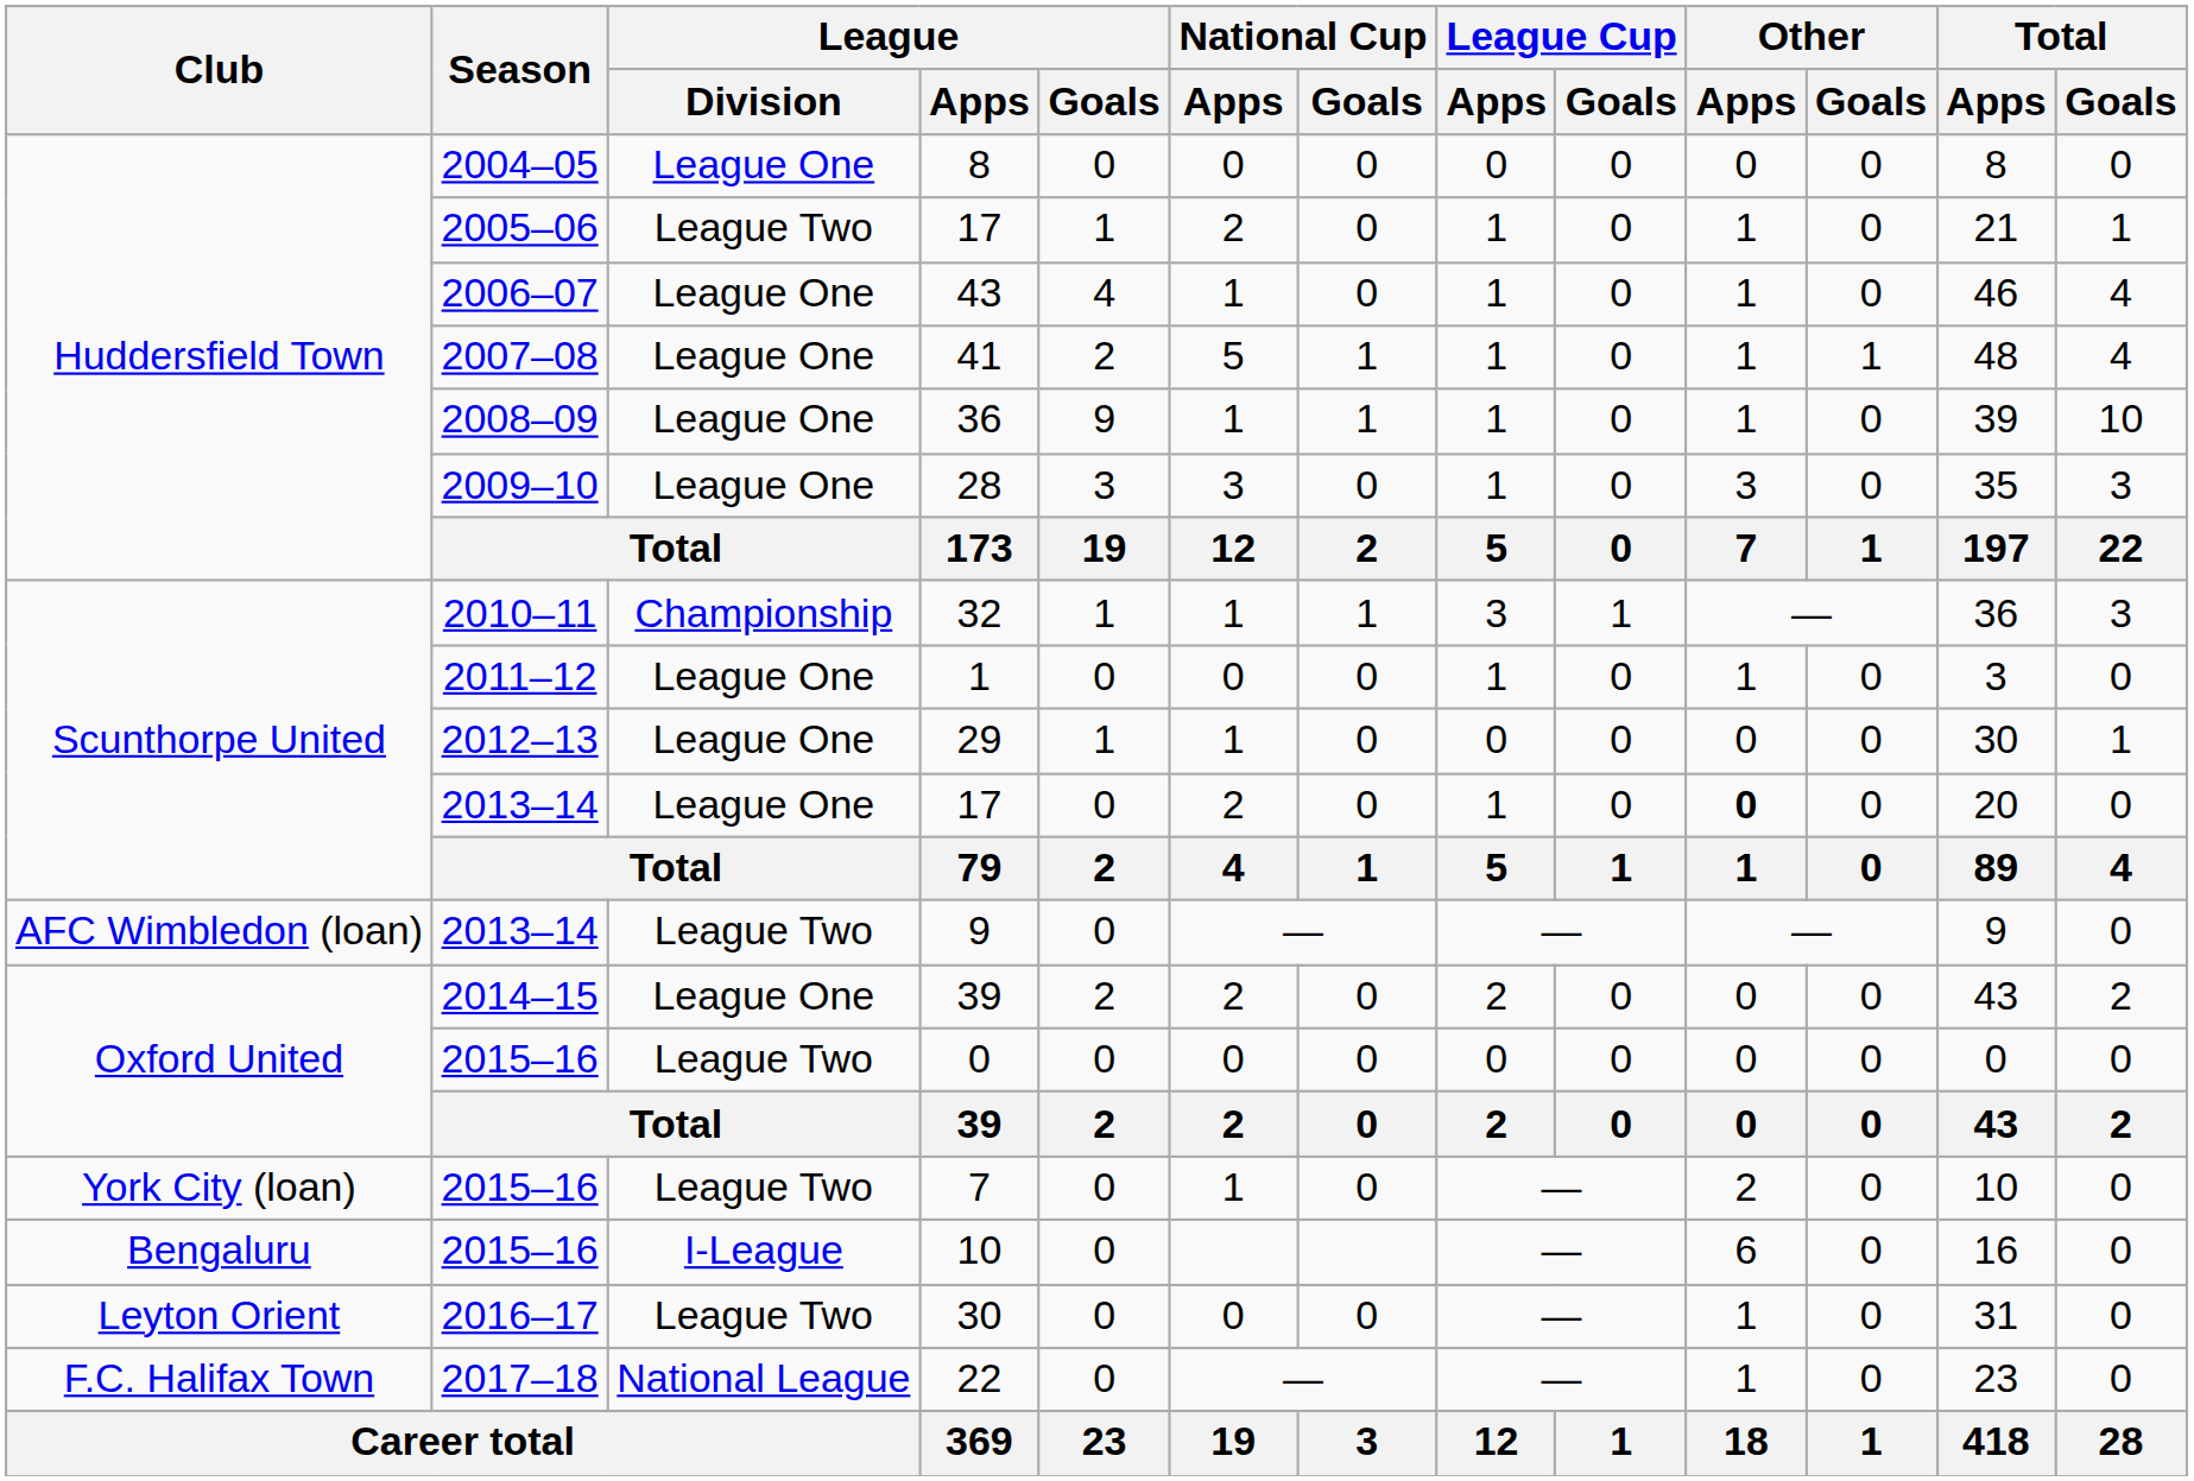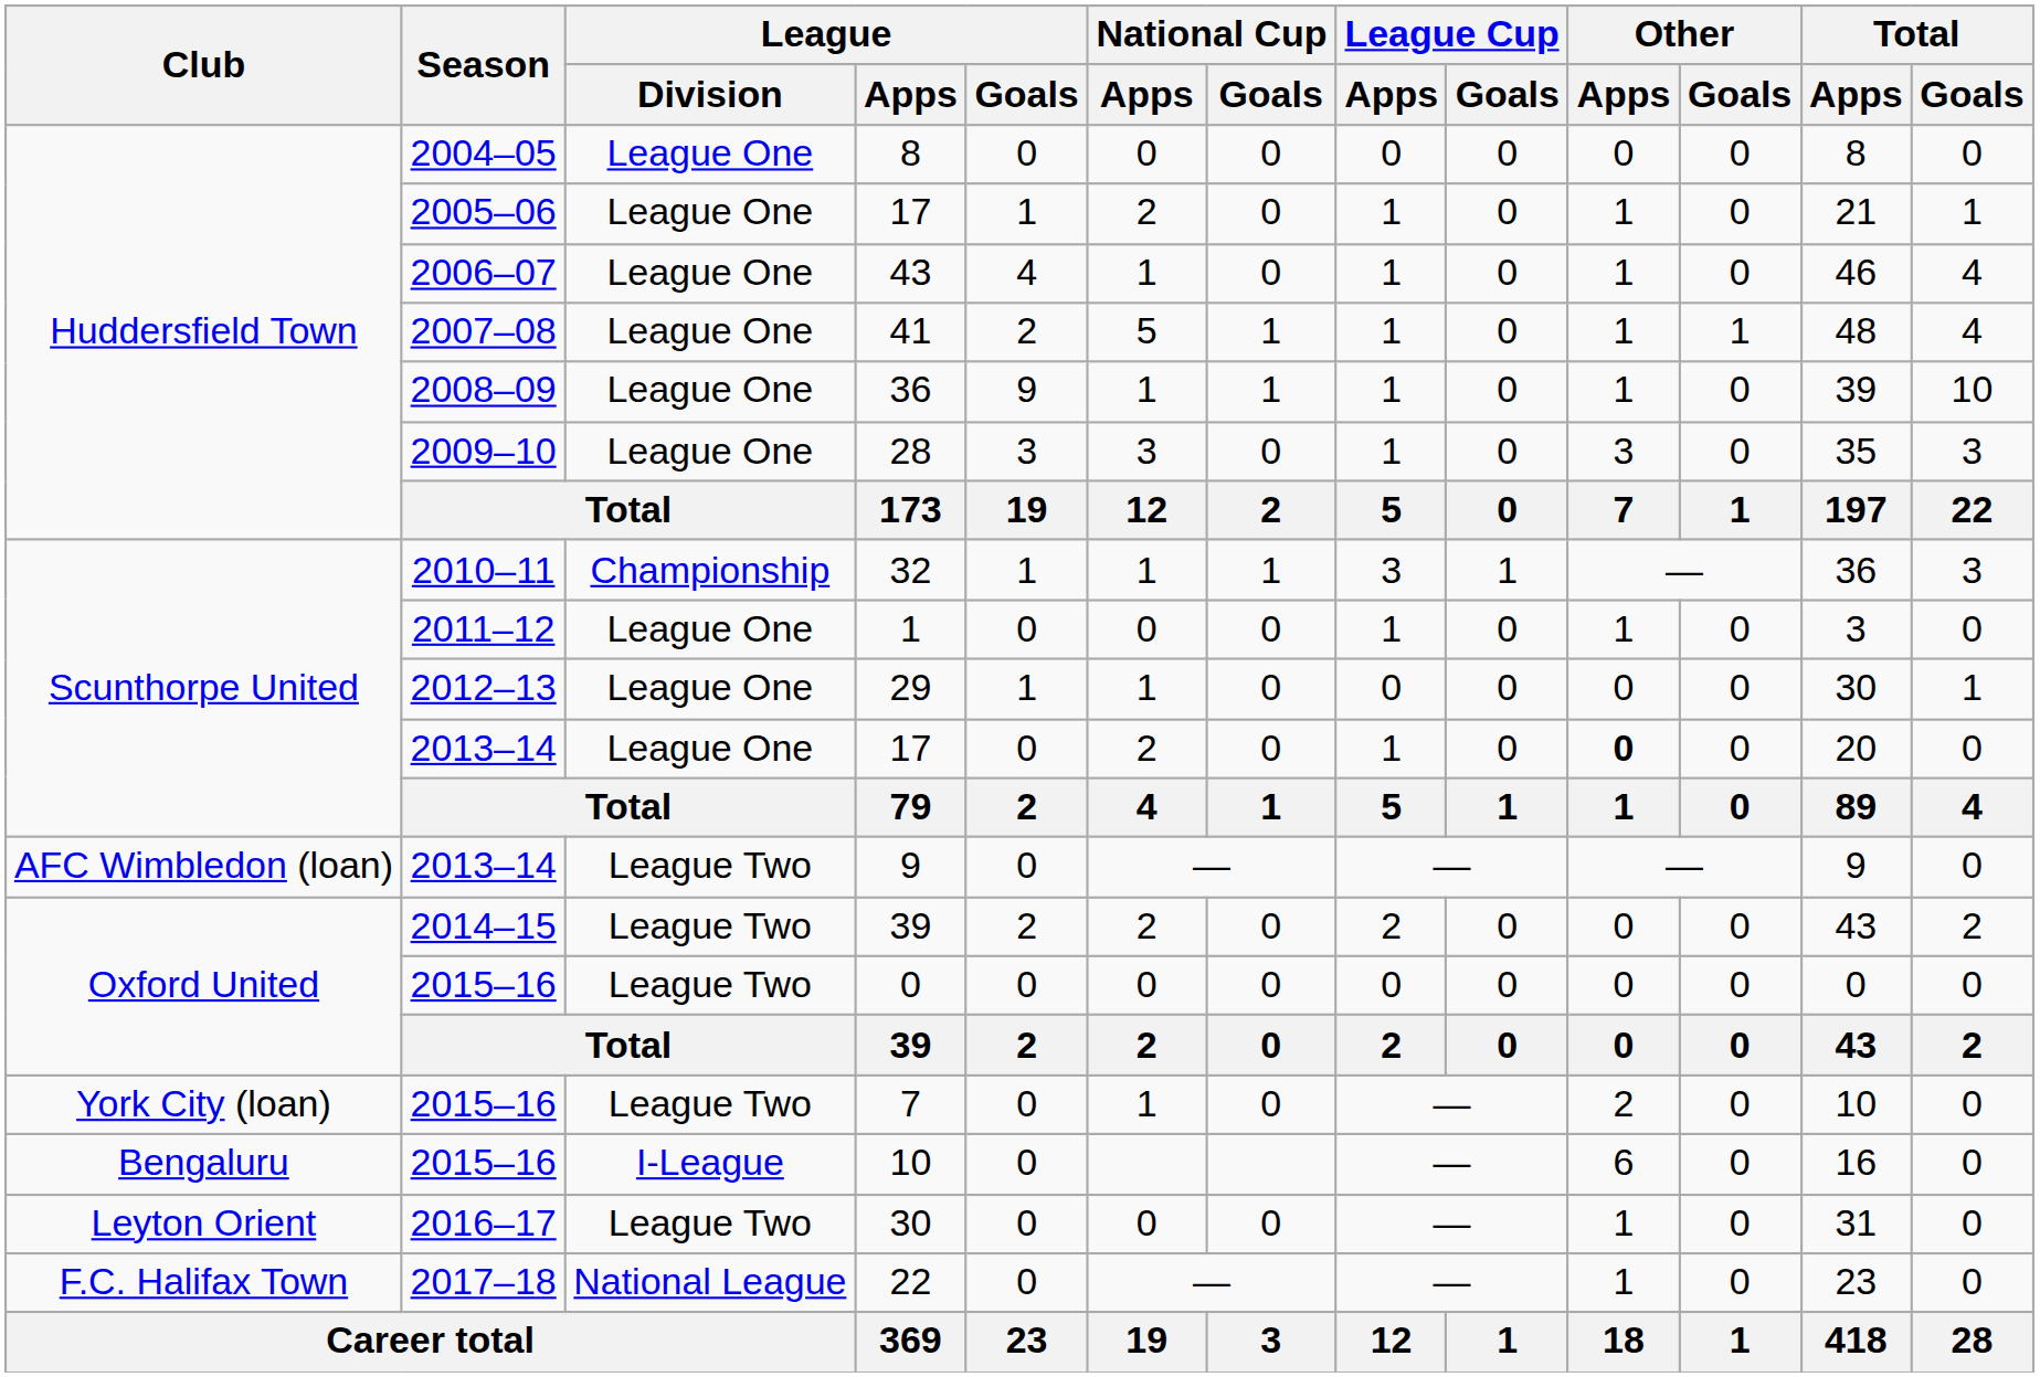2005–06 / 17 | League / Division: League Two -> League One
2014–15 / 39 | League / Division: League One -> League Two
